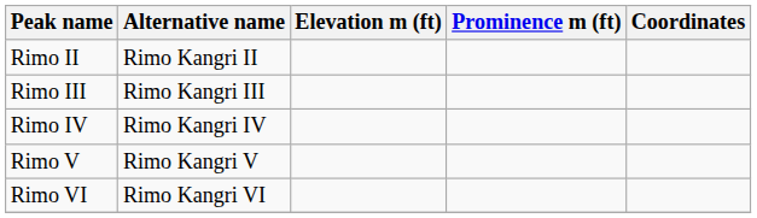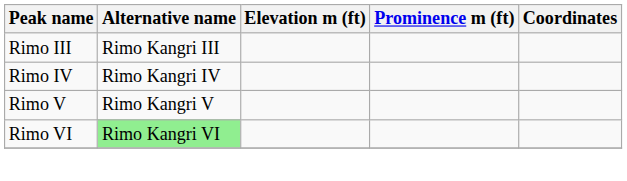- row: Rimo II | Rimo Kangri II
Rimo VI | Alternative name: no background -> lightgreen background
